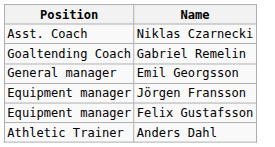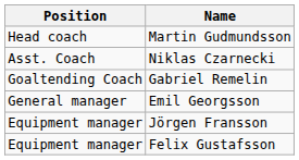+ row: Head coach | Martin Gudmundsson
- row: Athletic Trainer | Anders Dahl
